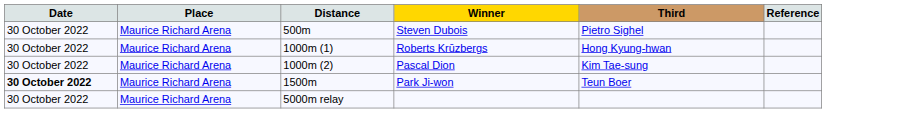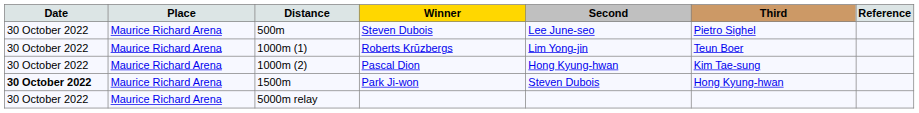+ column: Second | Lee June-seo | Lim Yong-jin | Hong Kyung-hwan | Steven Dubois
Roberts Krūzbergs | Third: Hong Kyung-hwan -> Teun Boer
Park Ji-won | Third: Teun Boer -> Hong Kyung-hwan
